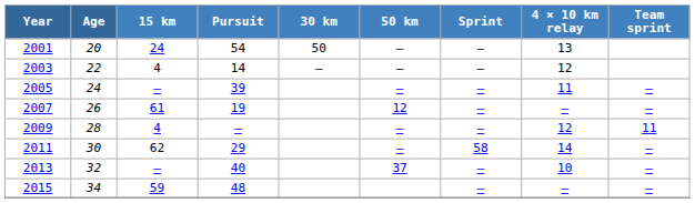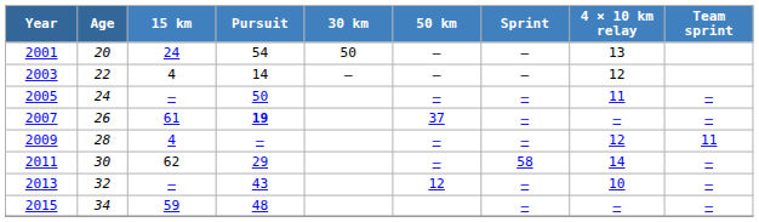2005 | Pursuit: 39 -> 50
2007 | Pursuit: normal -> bold
2007 | 50 km: 12 -> 37
2013 | Pursuit: 40 -> 43
2013 | 50 km: 37 -> 12
